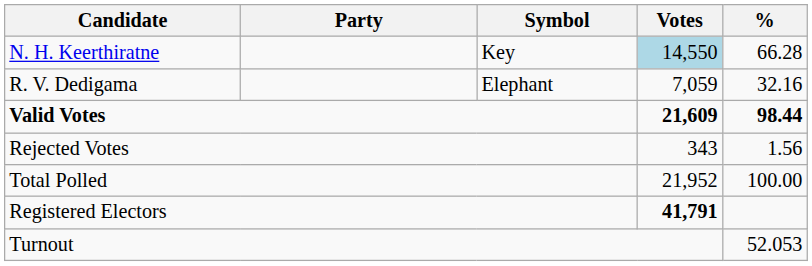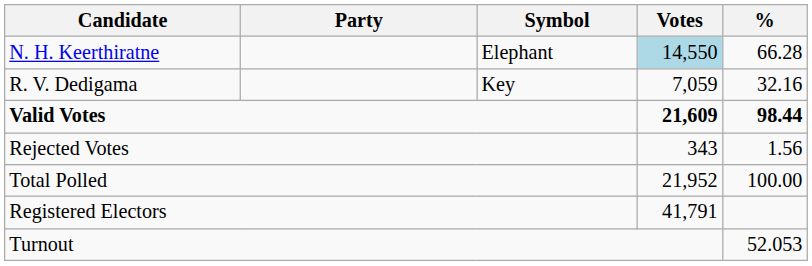N. H. Keerthiratne | Symbol: Key -> Elephant
R. V. Dedigama | Symbol: Elephant -> Key
Registered Electors | Votes: bold -> normal
